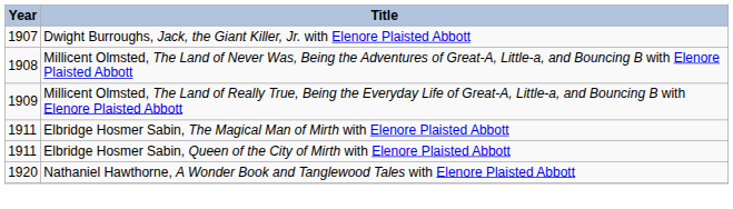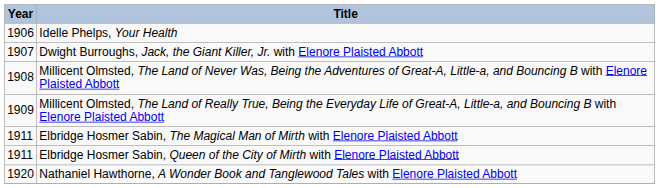+ row: 1906 | Idelle Phelps, Your Health
